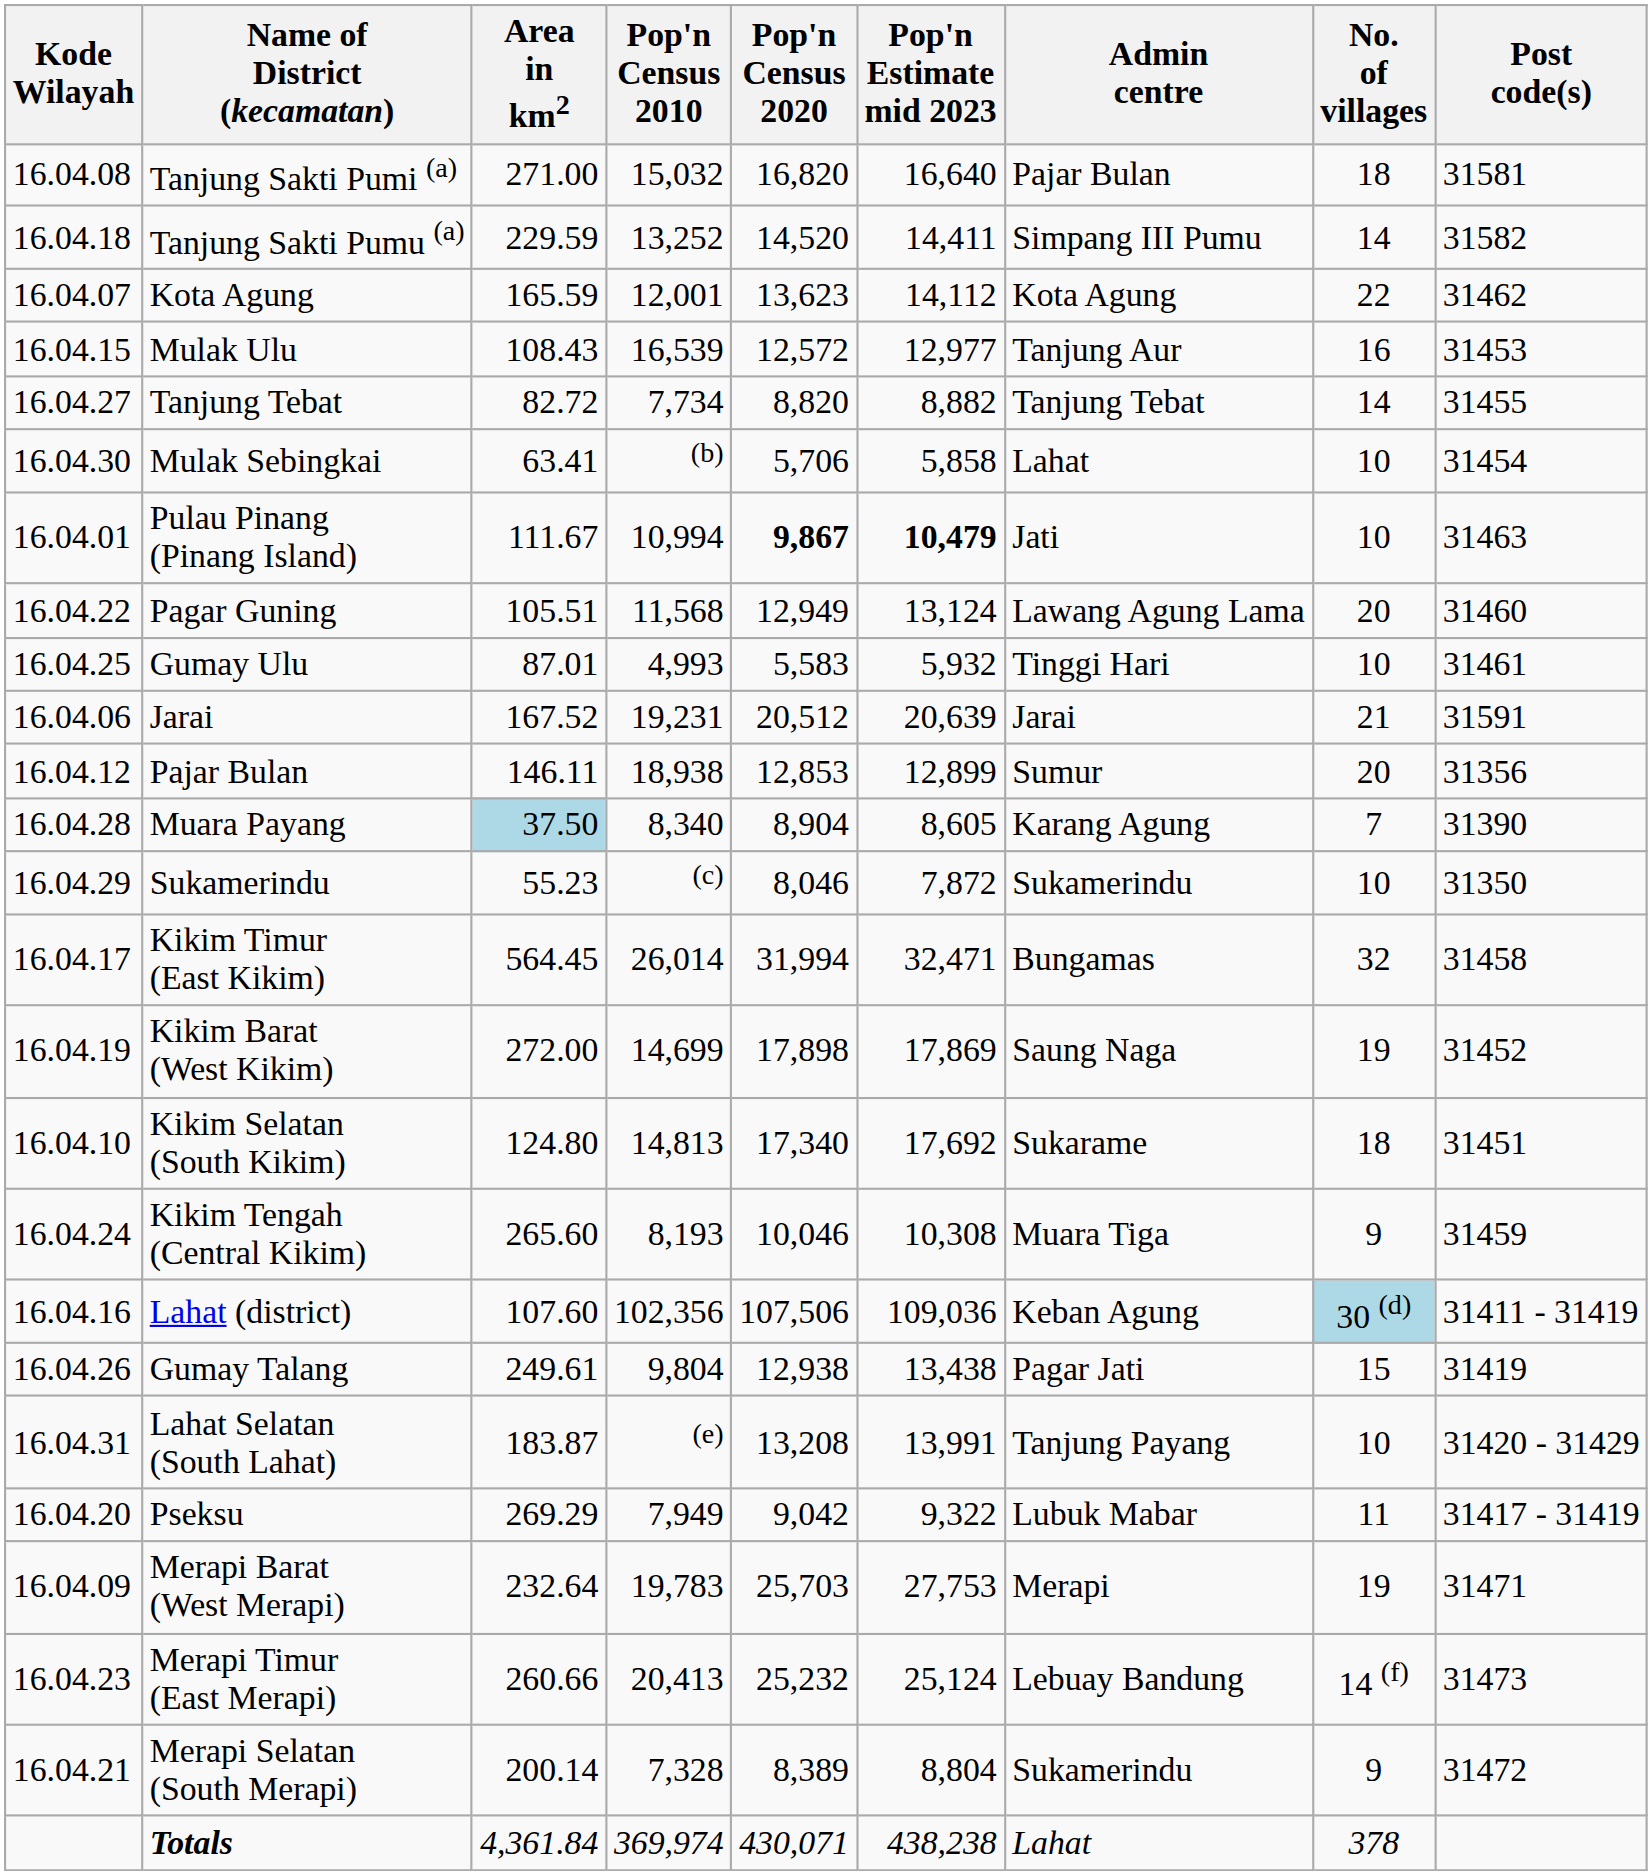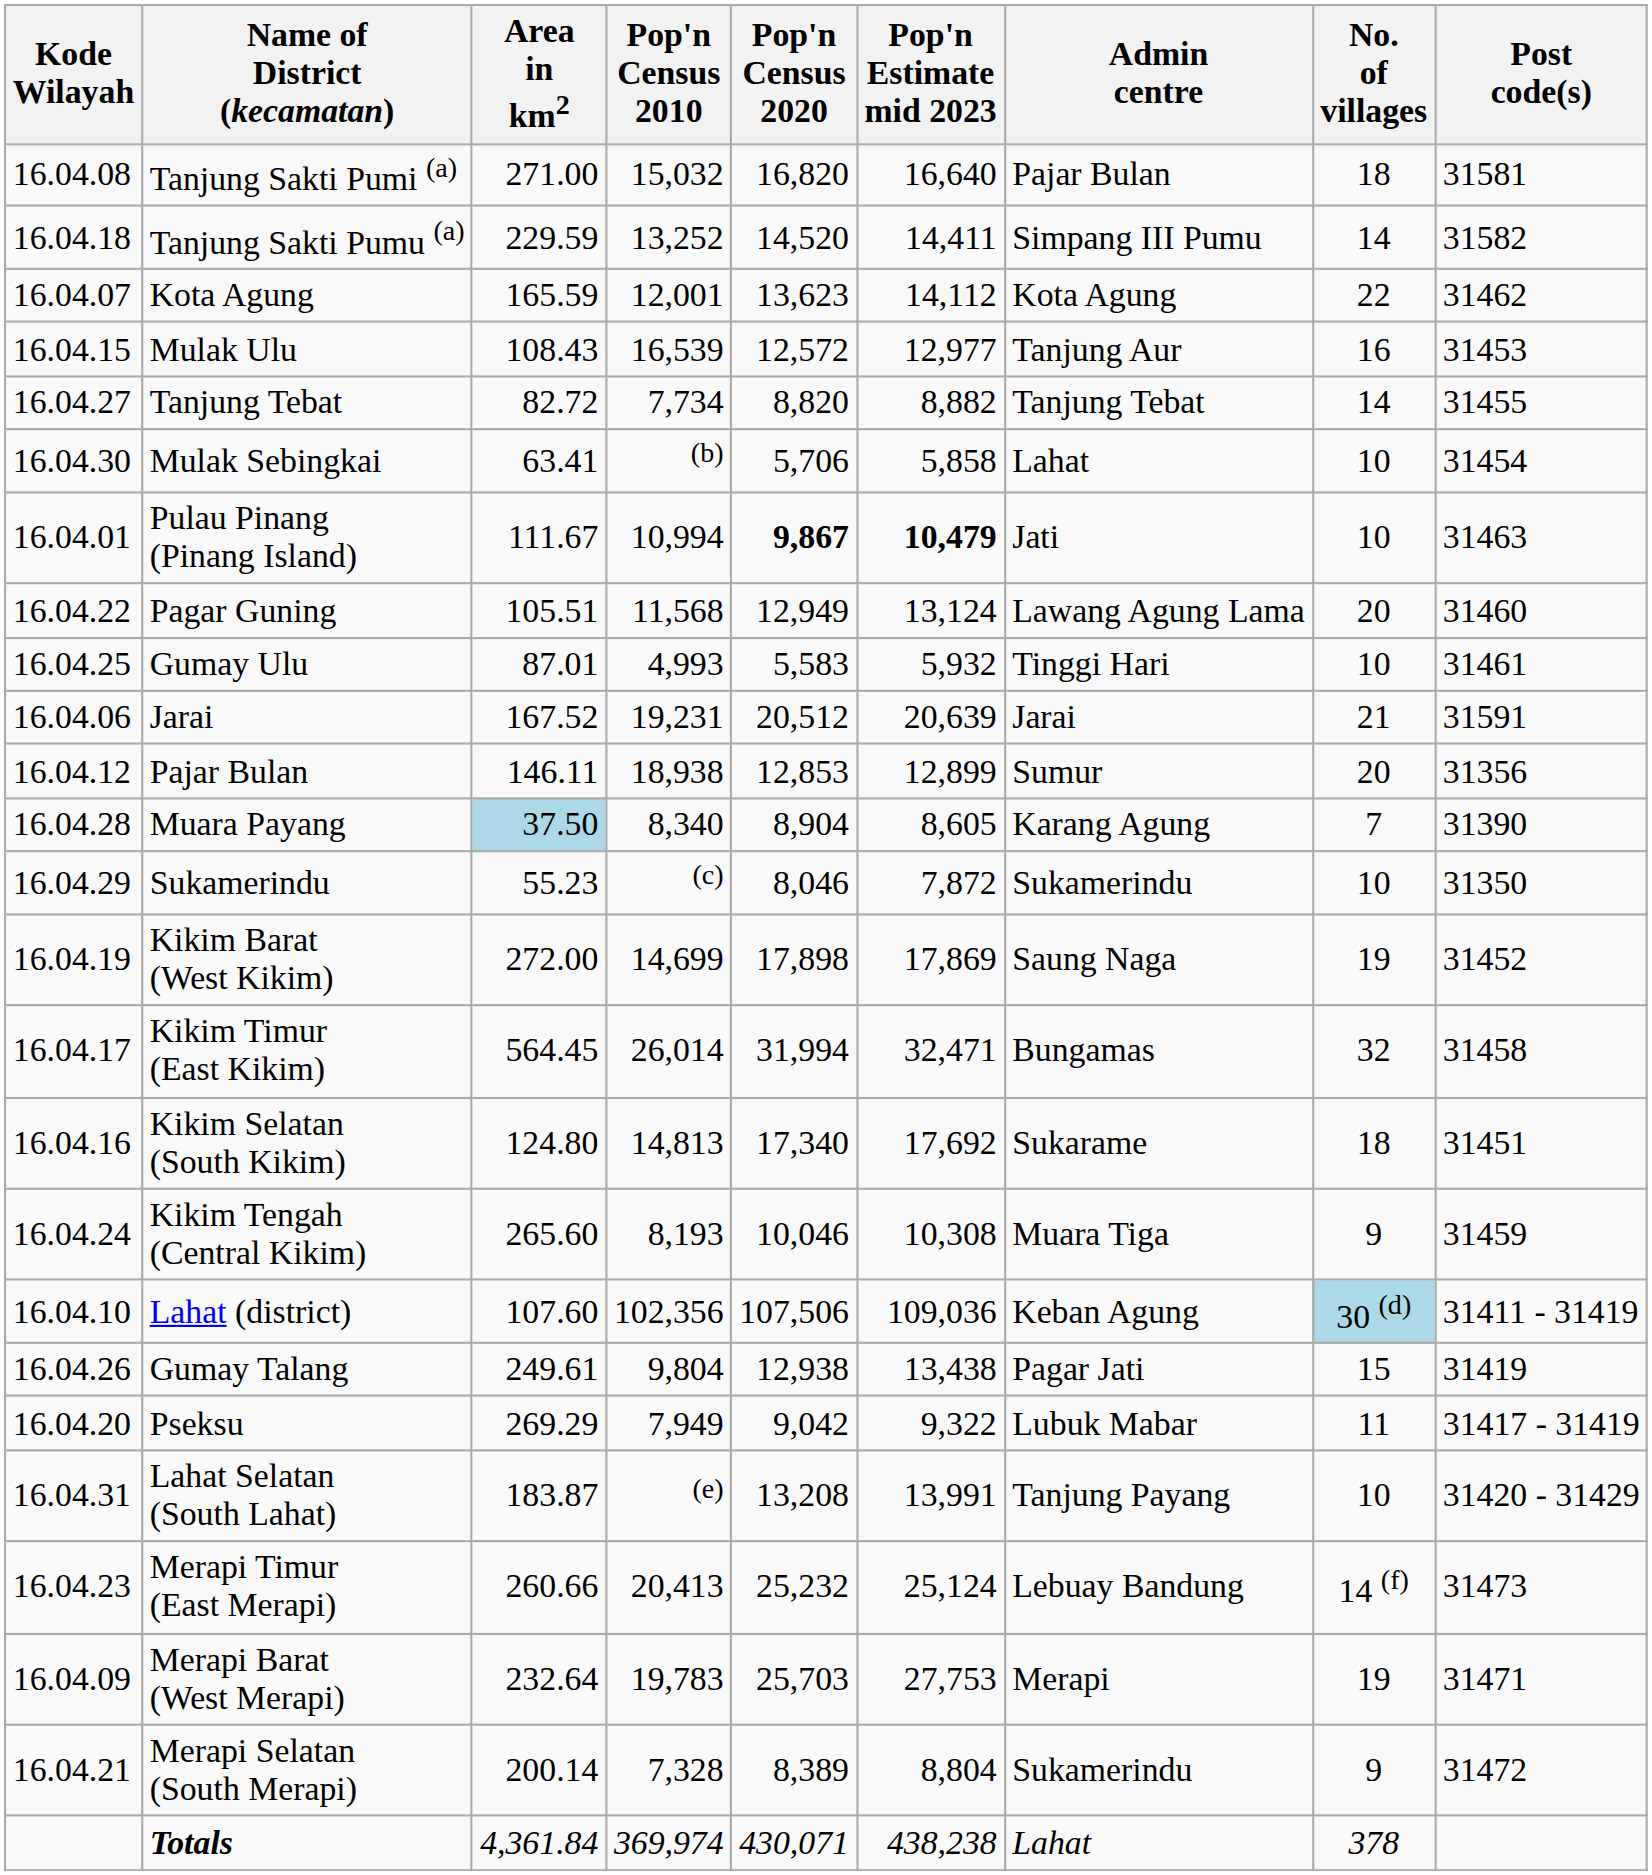rows swapped: Kikim Barat (West Kikim) <-> Kikim Timur (East Kikim)
Kikim Selatan (South Kikim) | Kode Wilayah: 16.04.10 -> 16.04.16
Lahat (district) | Kode Wilayah: 16.04.16 -> 16.04.10
rows swapped: Pseksu <-> Lahat Selatan (South Lahat)
rows swapped: Merapi Barat (West Merapi) <-> Merapi Timur (East Merapi)
